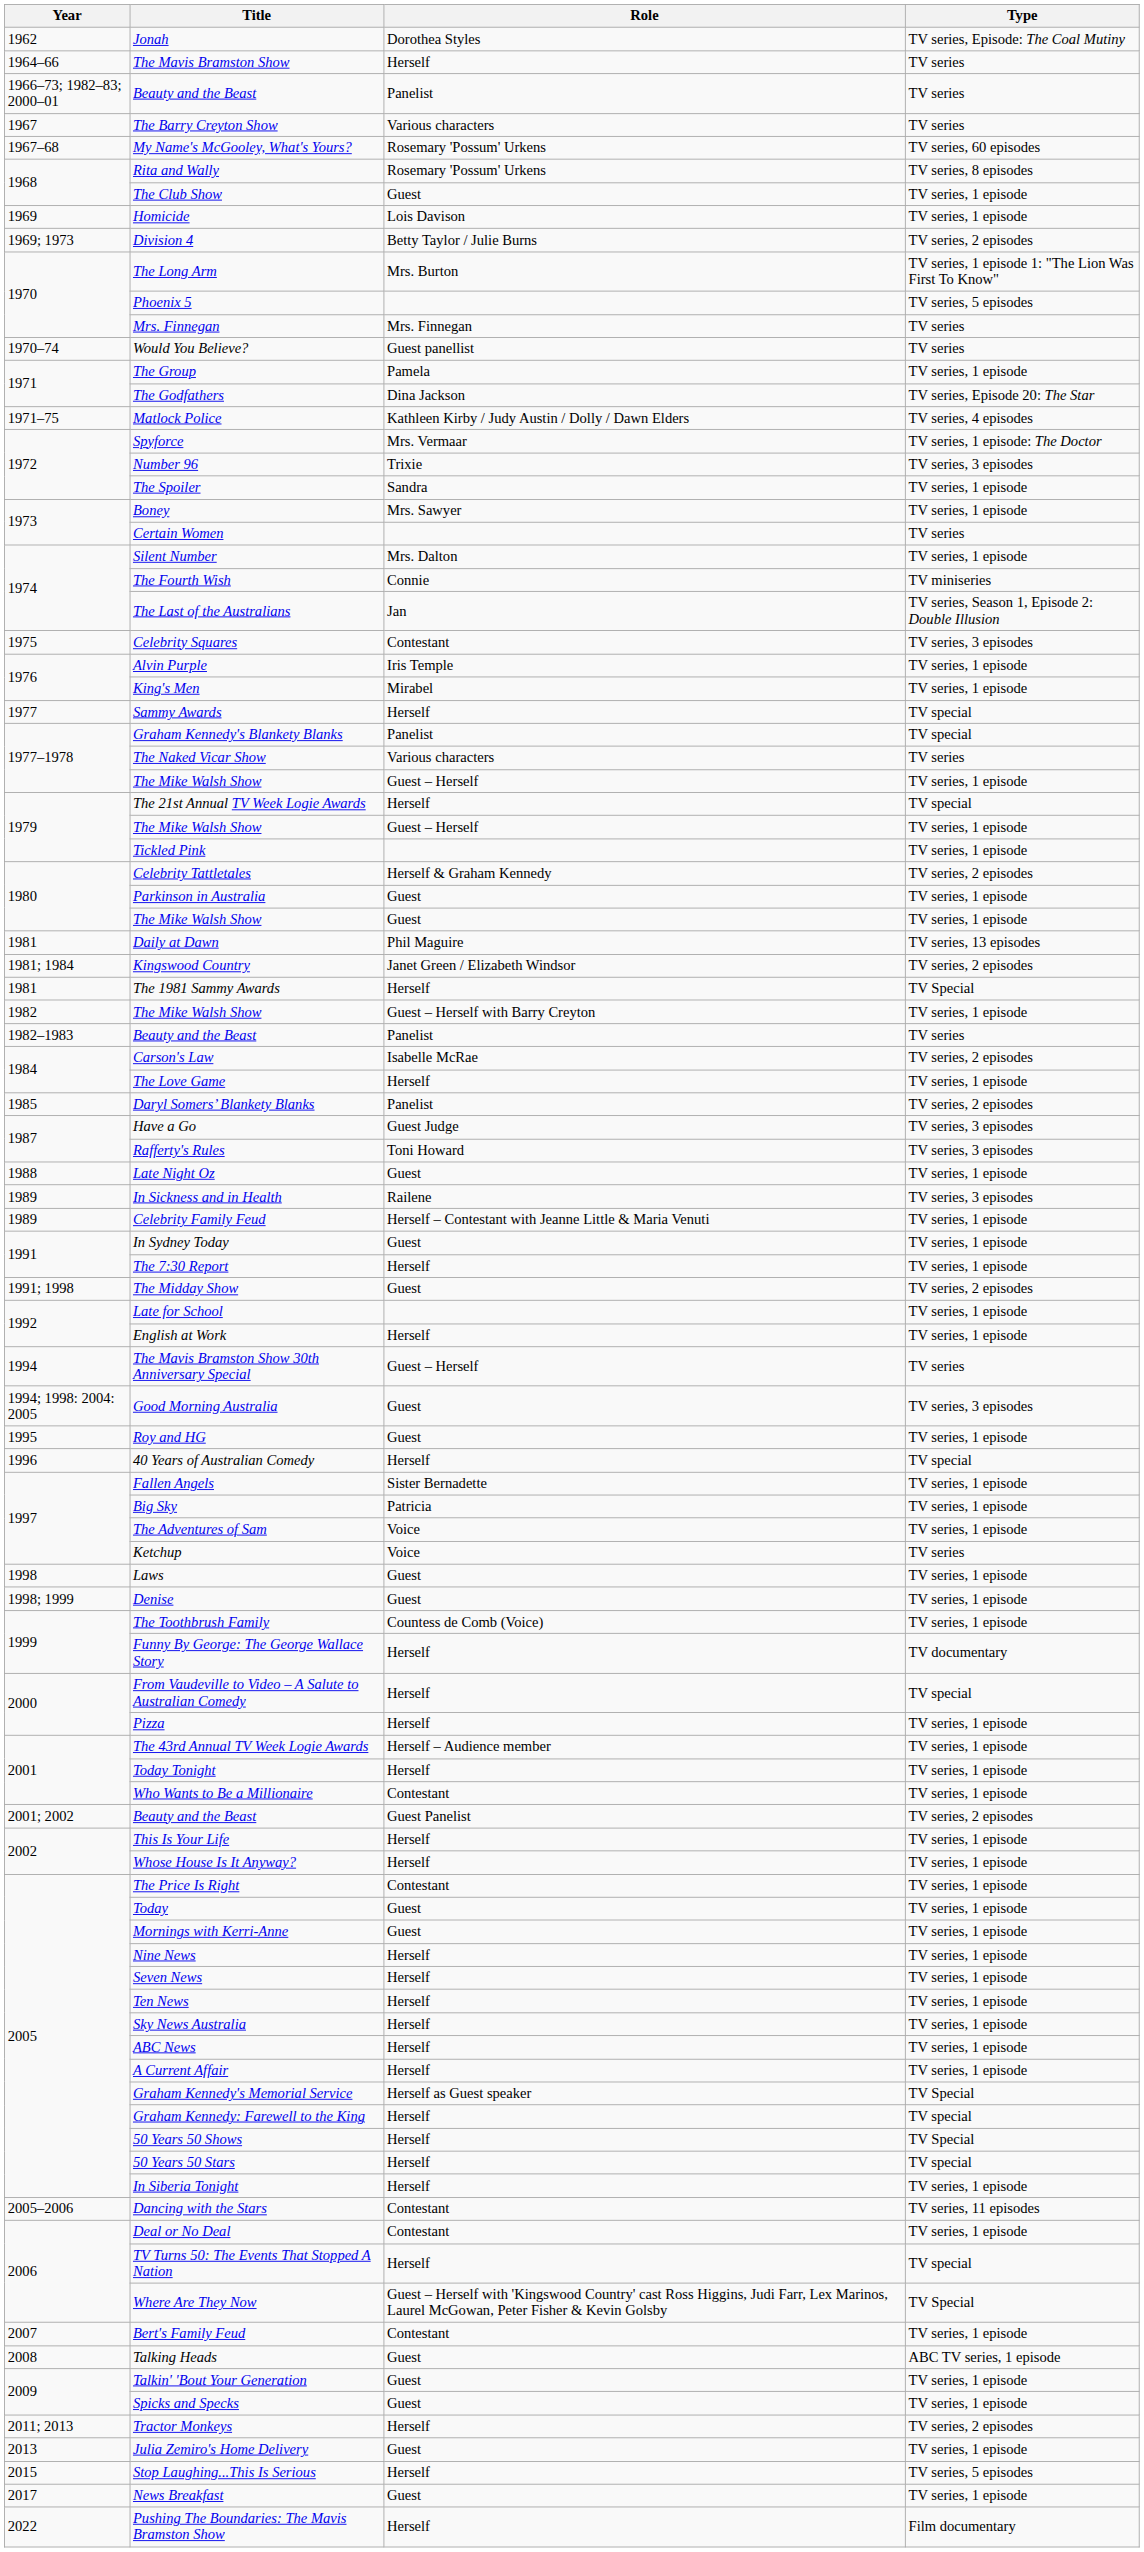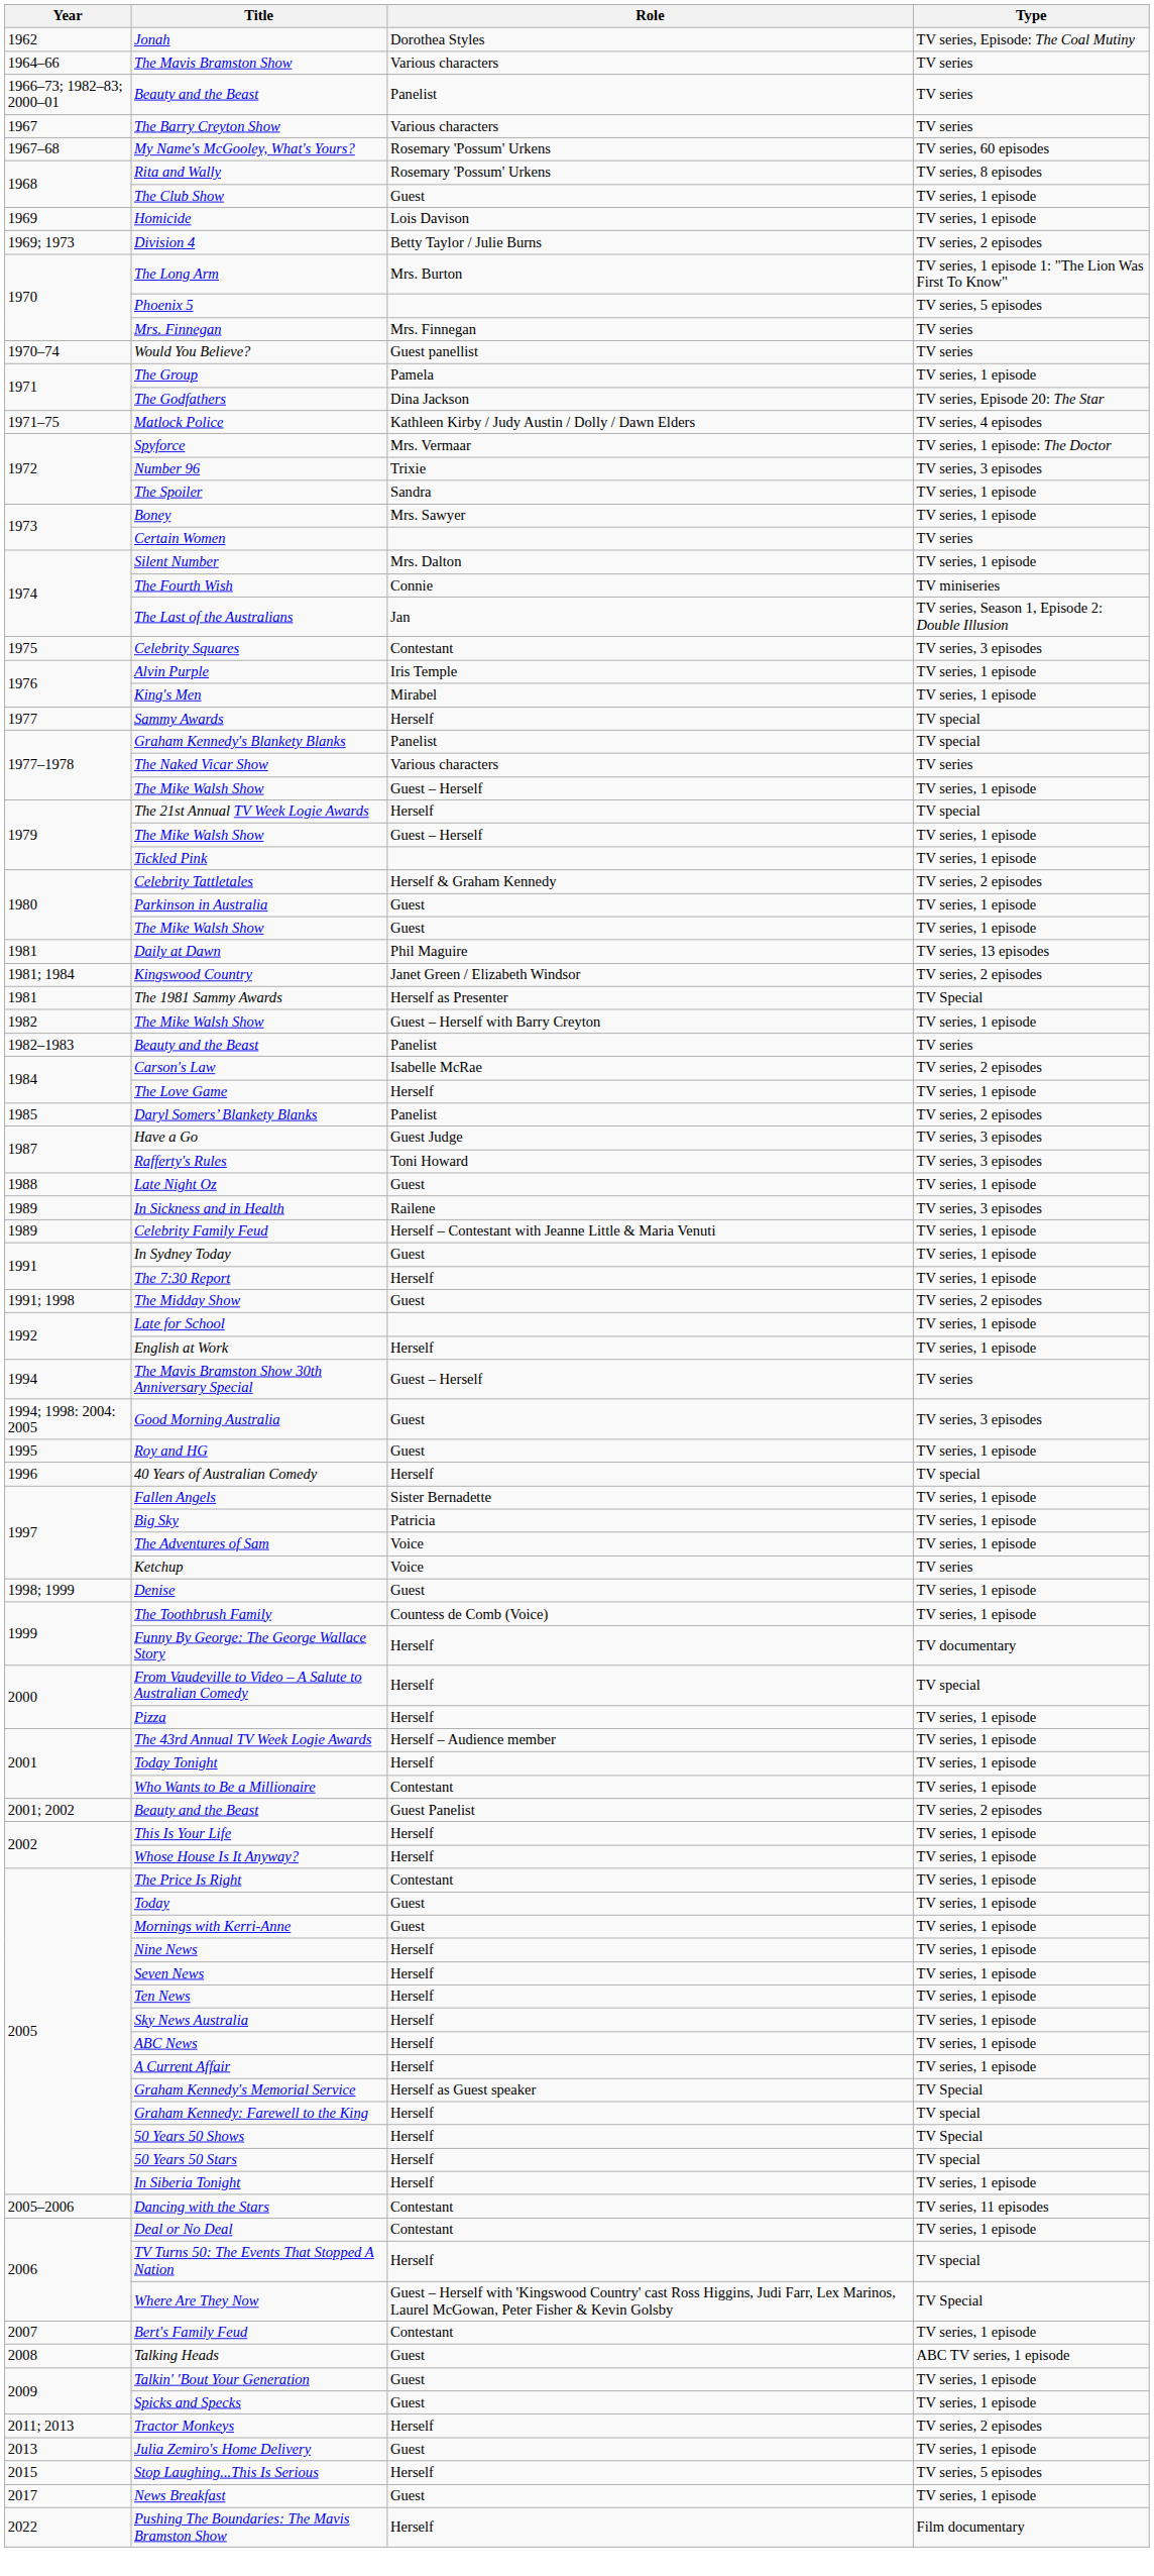The Mavis Bramston Show | Role: Herself -> Various characters
The 1981 Sammy Awards | Role: Herself -> Herself as Presenter
- row: 1998 | Laws | Guest | TV series, 1 episode
